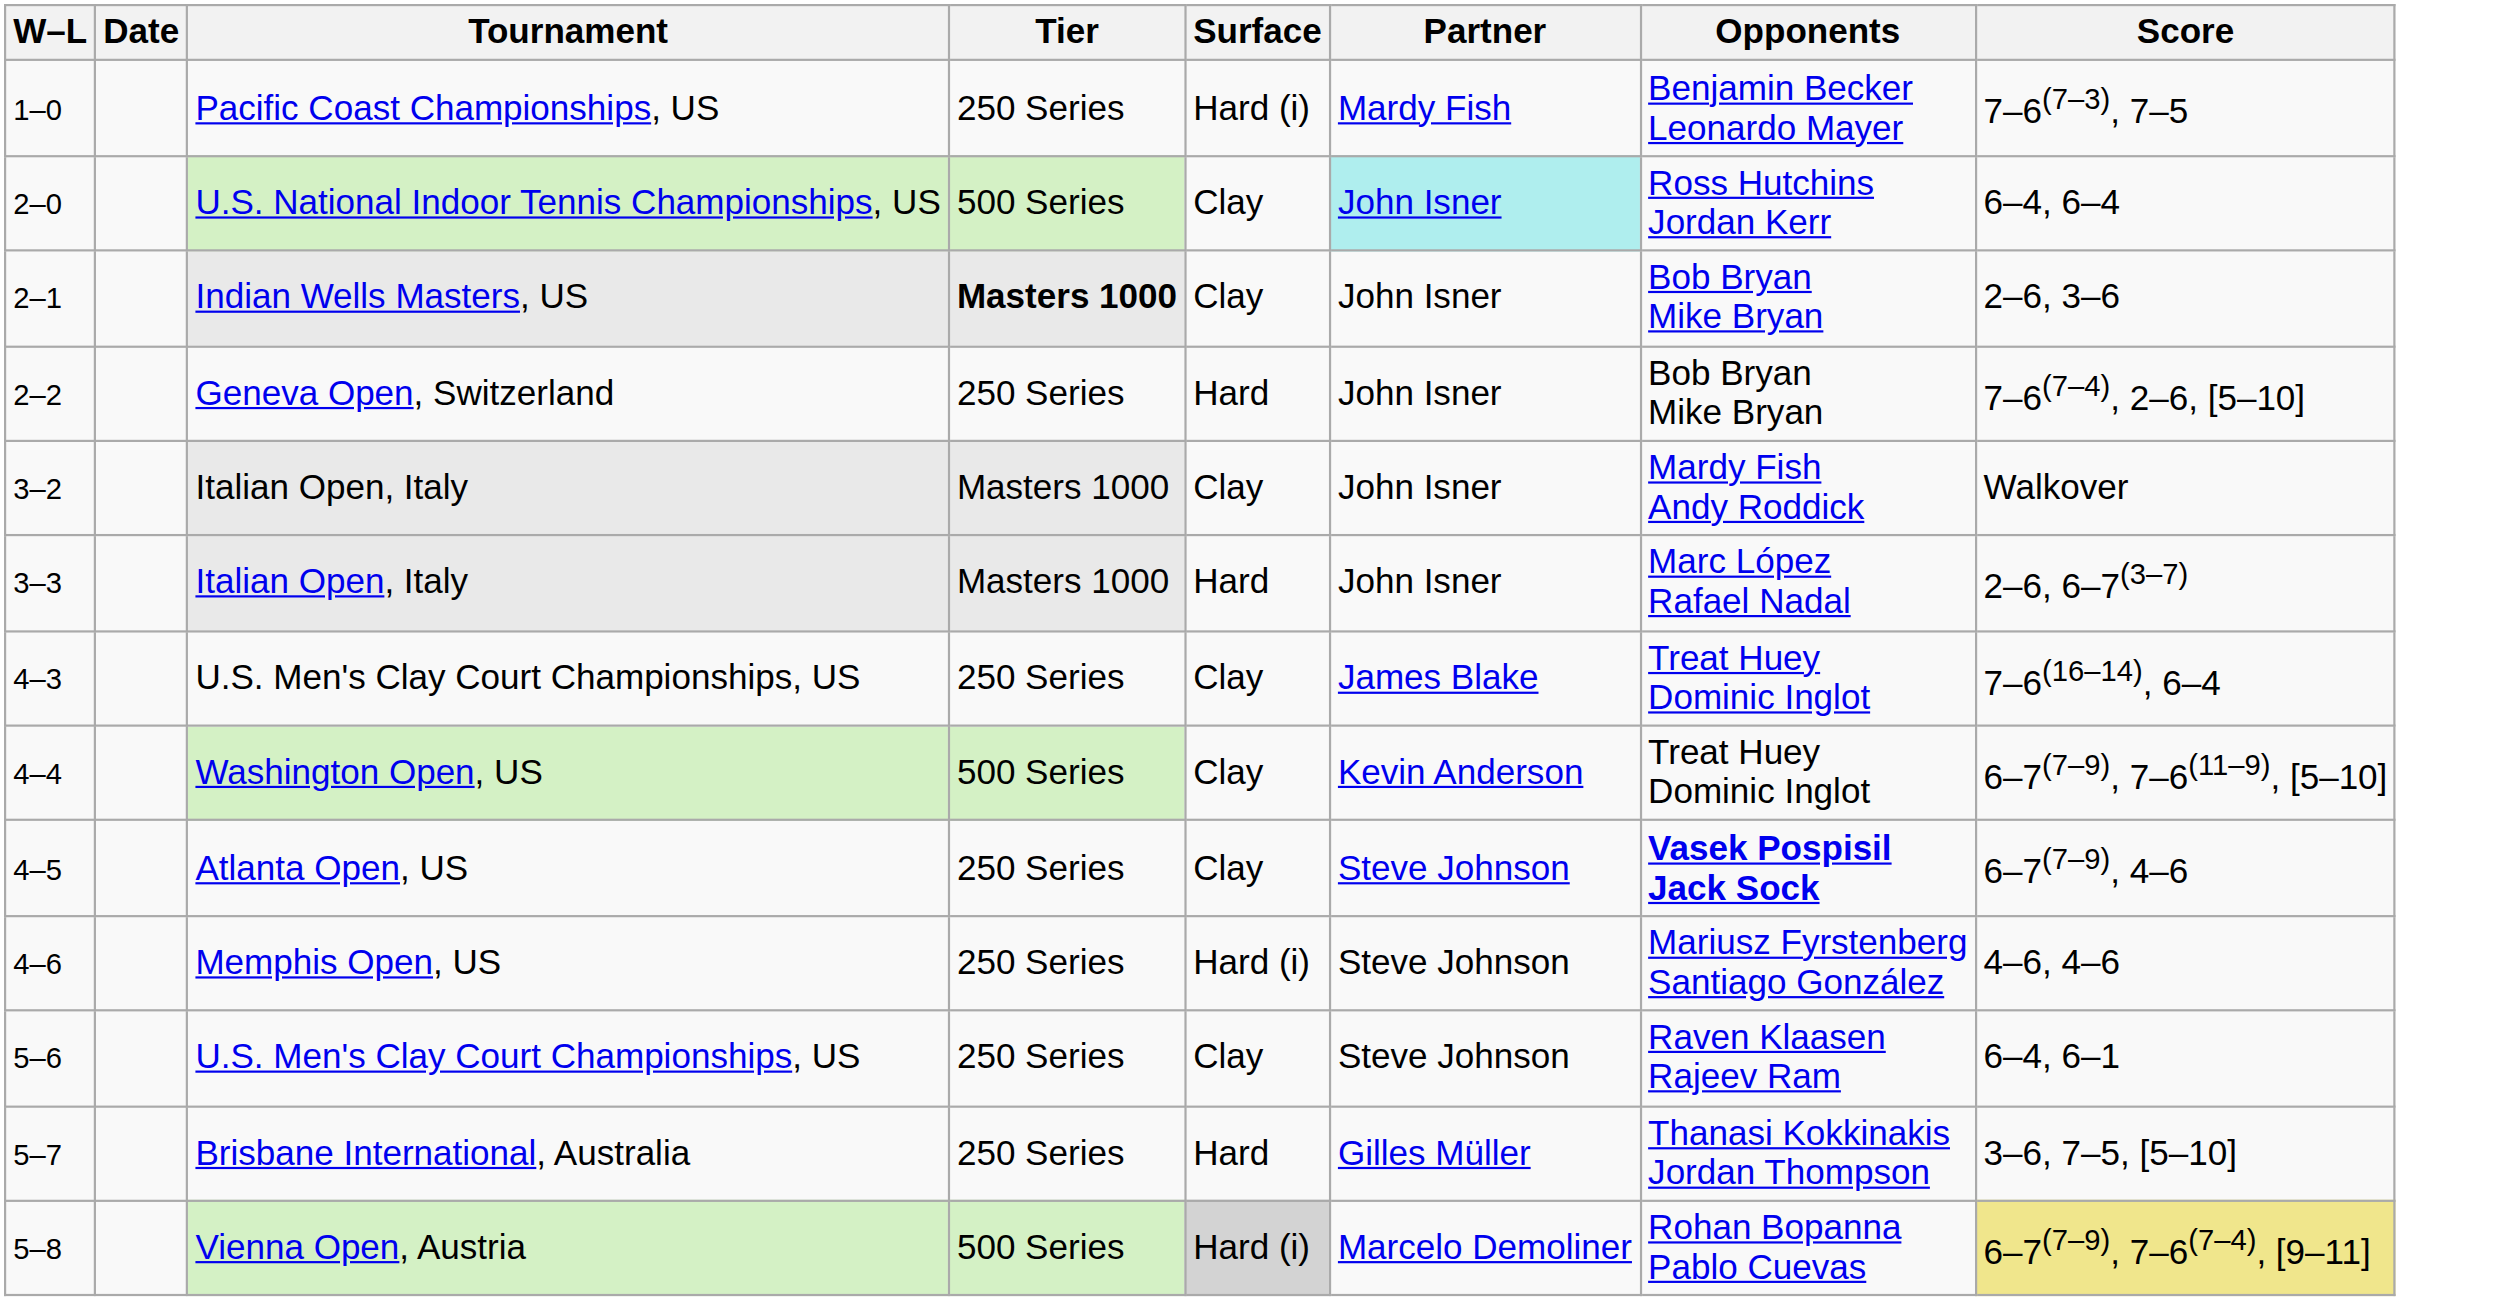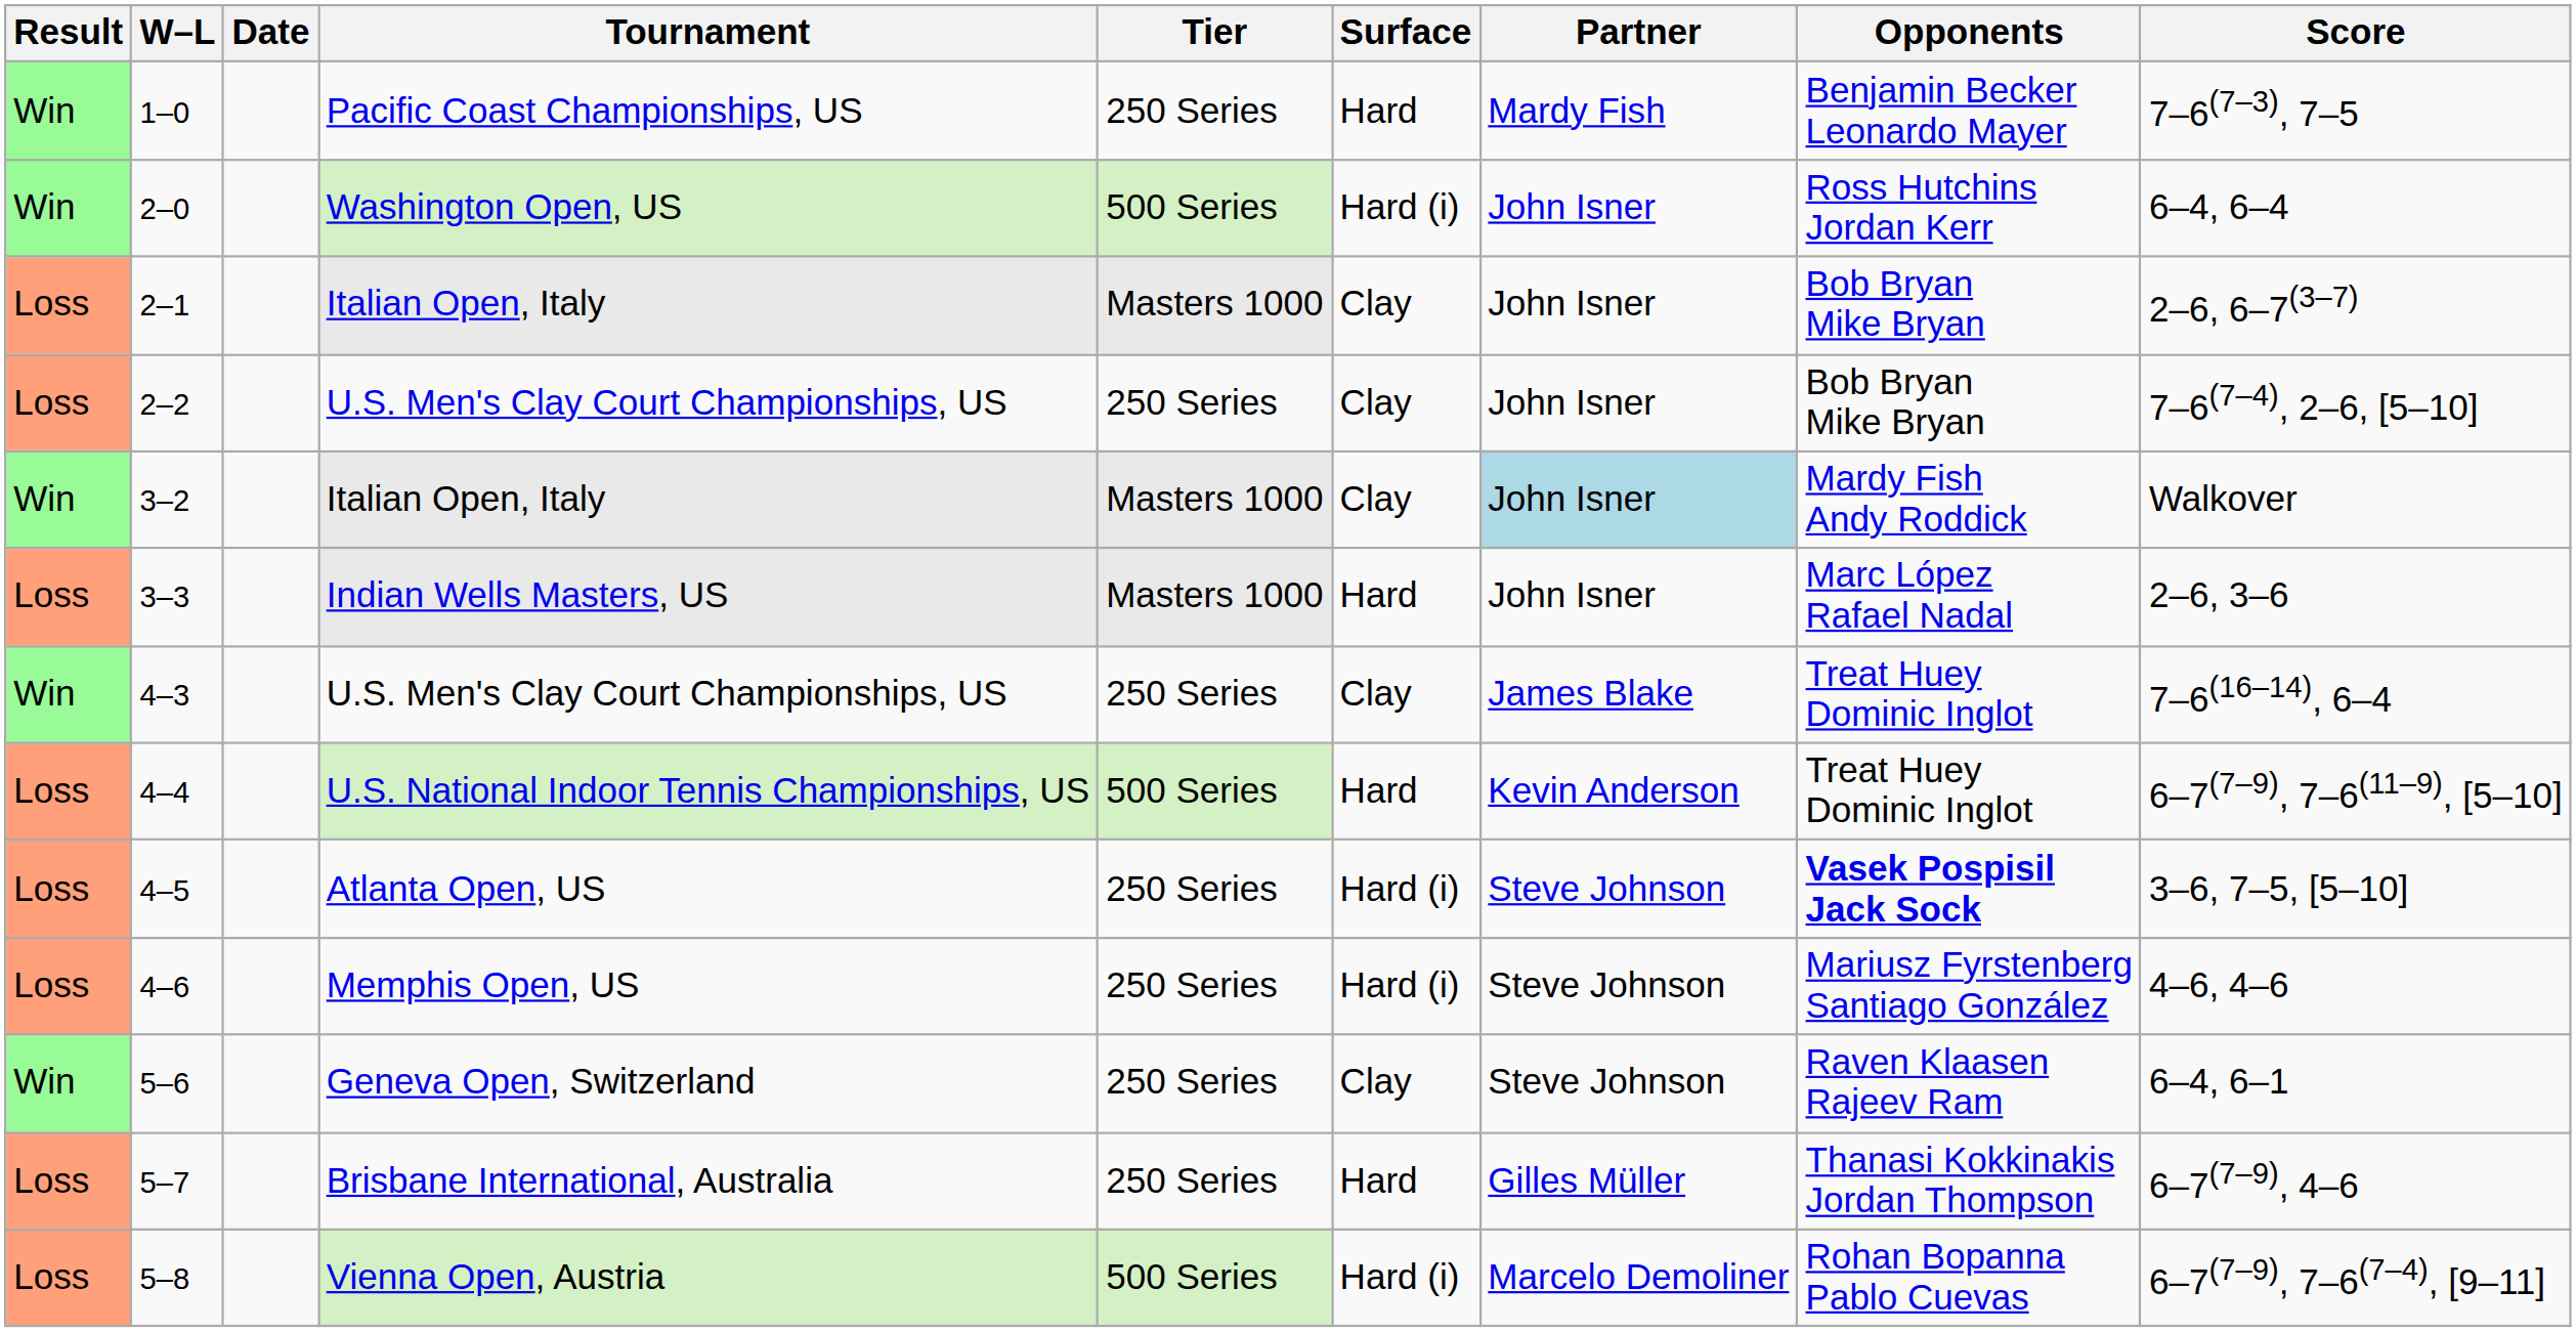+ column: Result | Win | Win | Loss | Loss | Win | Loss | Win | Loss | Loss | Loss | Win | Loss | Loss
1–0 | Surface: Hard (i) -> Hard
2–0 | Tournament: U.S. National Indoor Tennis Championships, US -> Washington Open, US
2–0 | Surface: Clay -> Hard (i)
2–0 | Partner: paleturquoise background -> no background
2–1 | Tournament: Indian Wells Masters, US -> Italian Open, Italy
2–1 | Tier: bold -> normal
2–1 | Score: 2–6, 3–6 -> 2–6, 6–7(3–7)
2–2 | Tournament: Geneva Open, Switzerland -> U.S. Men's Clay Court Championships, US
2–2 | Surface: Hard -> Clay
3–2 | Partner: no background -> lightblue background
3–3 | Tournament: Italian Open, Italy -> Indian Wells Masters, US
3–3 | Score: 2–6, 6–7(3–7) -> 2–6, 3–6
4–4 | Tournament: Washington Open, US -> U.S. National Indoor Tennis Championships, US
4–4 | Surface: Clay -> Hard
4–5 | Surface: Clay -> Hard (i)
4–5 | Score: 6–7(7–9), 4–6 -> 3–6, 7–5, [5–10]
5–6 | Tournament: U.S. Men's Clay Court Championships, US -> Geneva Open, Switzerland
5–7 | Score: 3–6, 7–5, [5–10] -> 6–7(7–9), 4–6
5–8 | Surface: lightgrey background -> no background
5–8 | Score: khaki background -> no background
